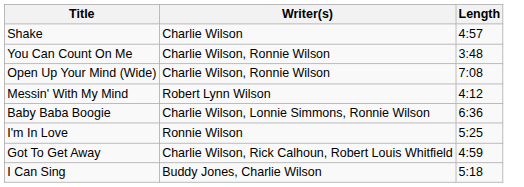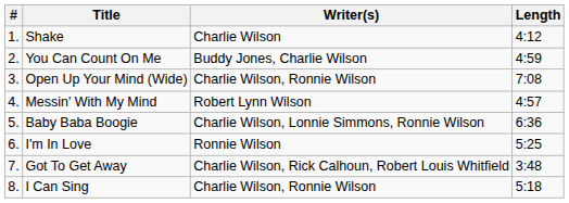+ column: # | 1. | 2. | 3. | 4. | 5. | 6. | 7. | 8.
Shake | Length: 4:57 -> 4:12
You Can Count On Me | Writer(s): Charlie Wilson, Ronnie Wilson -> Buddy Jones, Charlie Wilson
You Can Count On Me | Length: 3:48 -> 4:59
Messin' With My Mind | Length: 4:12 -> 4:57
Got To Get Away | Length: 4:59 -> 3:48
I Can Sing | Writer(s): Buddy Jones, Charlie Wilson -> Charlie Wilson, Ronnie Wilson
